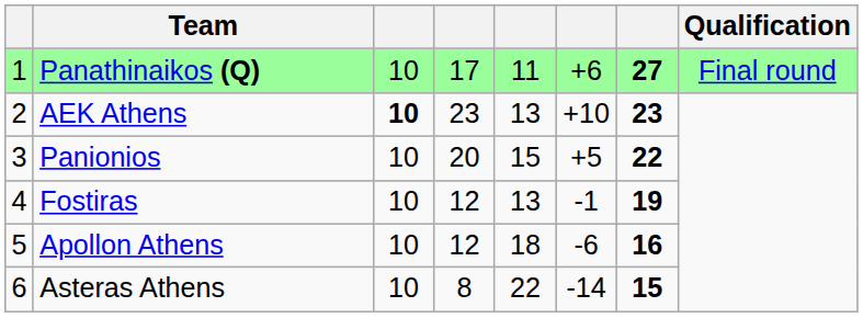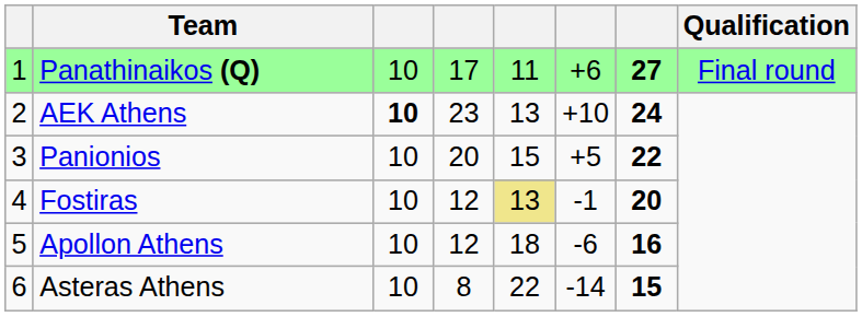AEK Athens | column 7: 23 -> 24
Fostiras | column 5: no background -> khaki background
Fostiras | column 7: 19 -> 20
